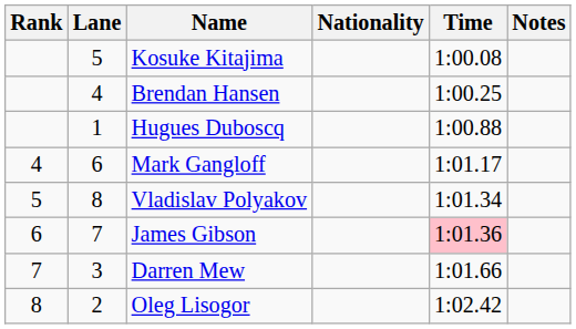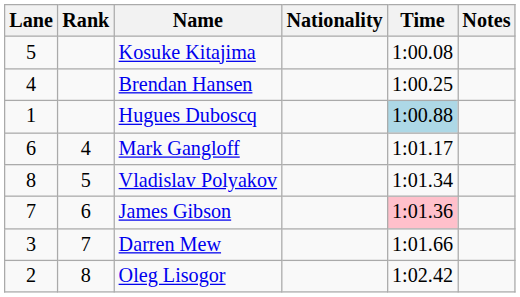columns swapped: Rank <-> Lane
Hugues Duboscq | Time: no background -> lightblue background
